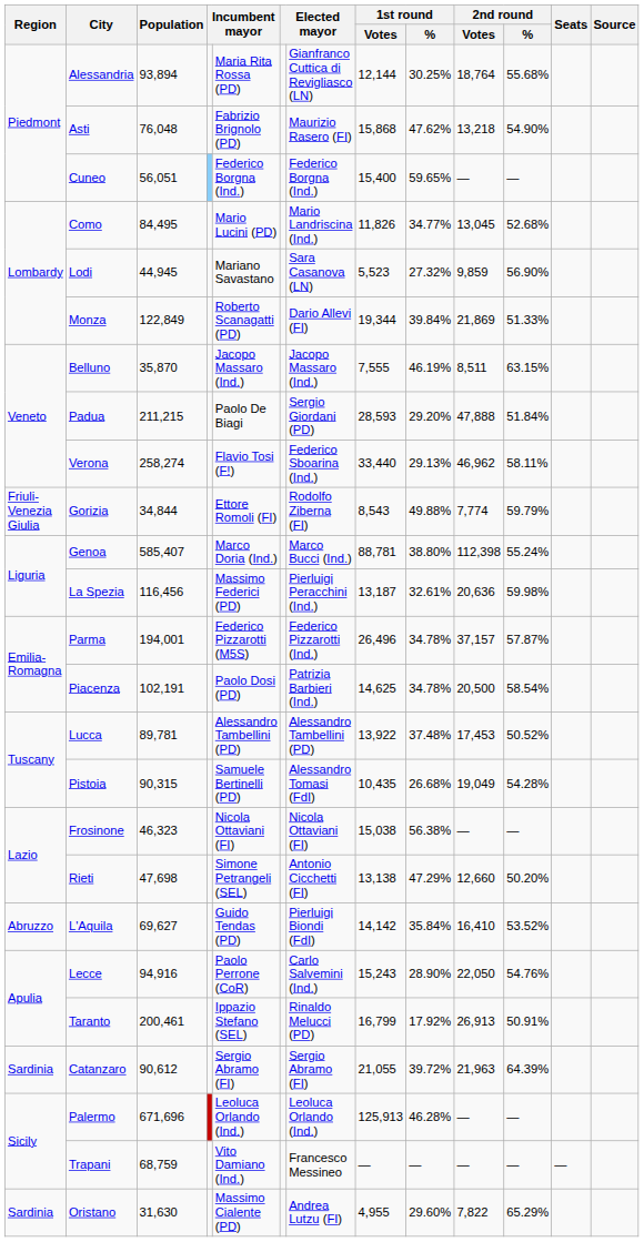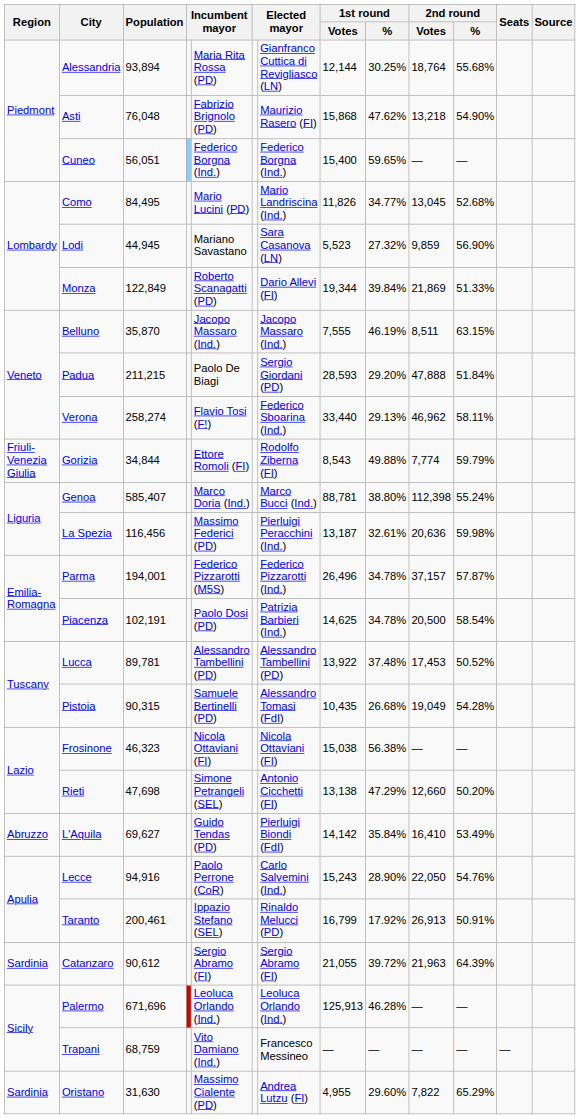L'Aquila | 2nd round / %: 53.52% -> 53.49%
